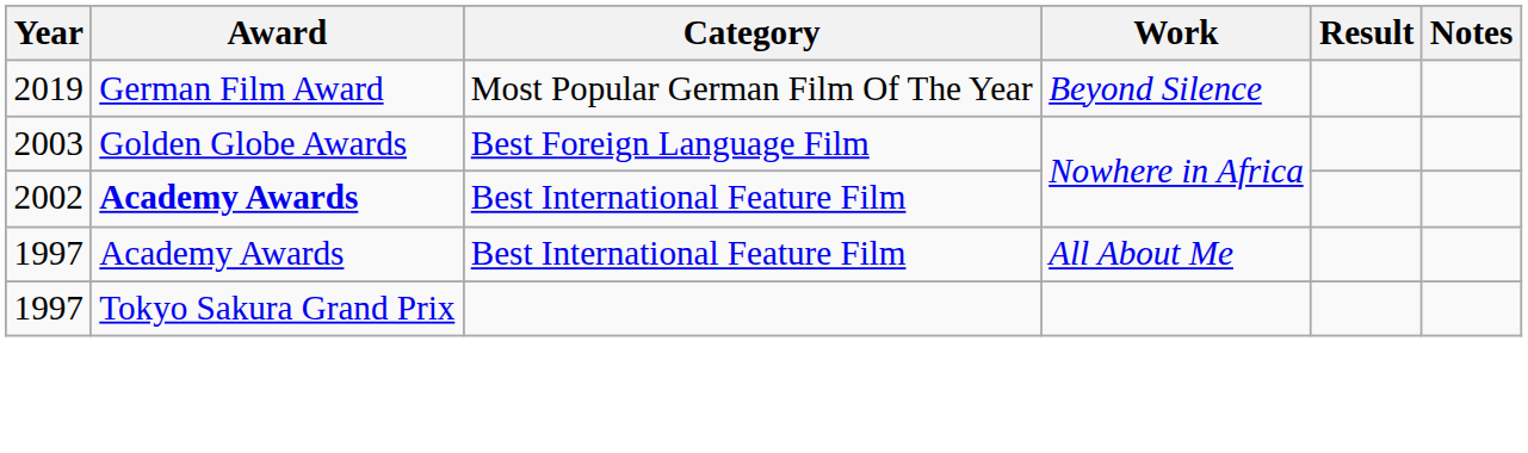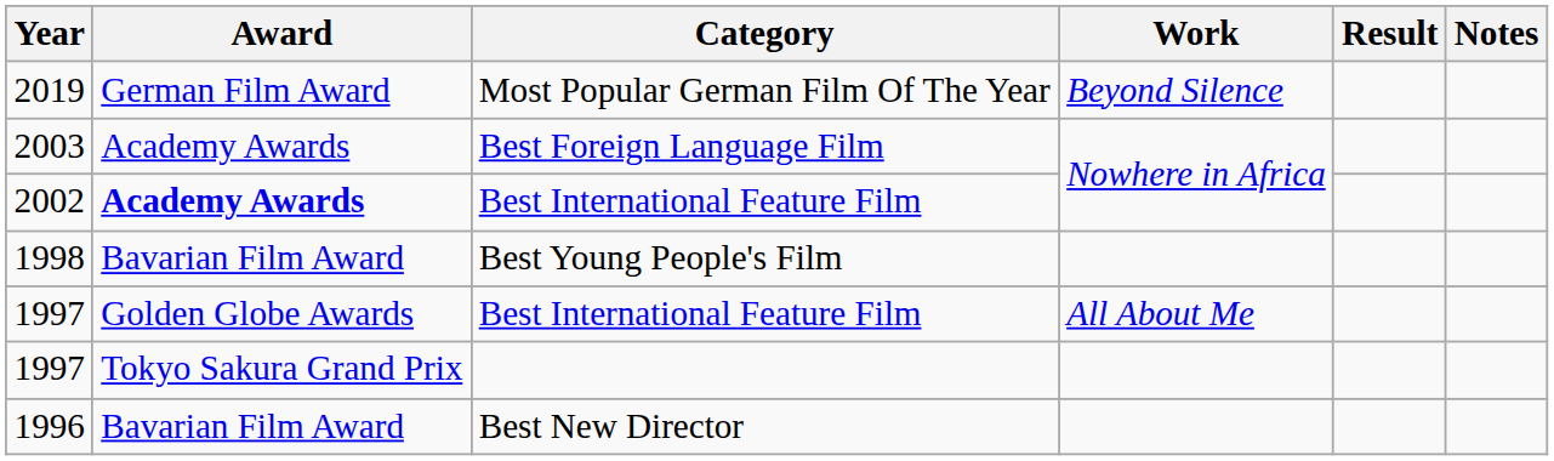2003 | Award: Golden Globe Awards -> Academy Awards
+ row: 1998 | Bavarian Film Award | Best Young People's Film
1997 / Best International Feature Film | Award: Academy Awards -> Golden Globe Awards
+ row: 1996 | Bavarian Film Award | Best New Director
